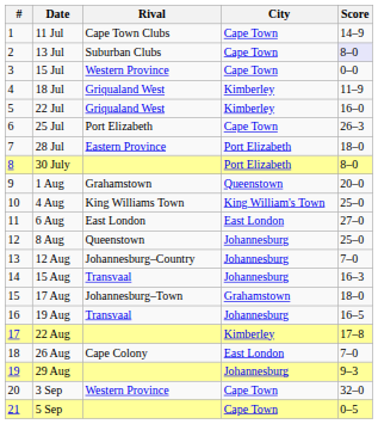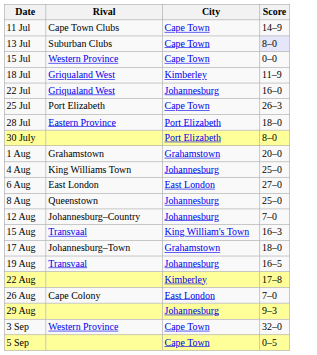- column: # | 1 | 2 | 3 | 4 | 5 | 6 | 7 | 8 | 9 | 10 | 11 | 12 | 13 | 14 | 15 | 16 | 17 | 18 | 19 | 20 | 21
22 Jul | City: Kimberley -> Johannesburg
1 Aug | City: Queenstown -> Grahamstown
4 Aug | City: King William's Town -> Johannesburg
15 Aug | City: Johannesburg -> King William's Town
